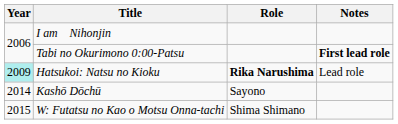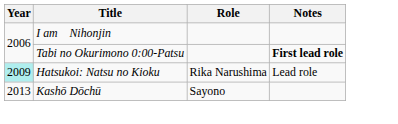Hatsukoi: Natsu no Kioku | Role: bold -> normal
Kashō Dōchū | Year: 2014 -> 2013
- row: 2015 | W: Futatsu no Kao o Motsu Onna-tachi | Shima Shimano
